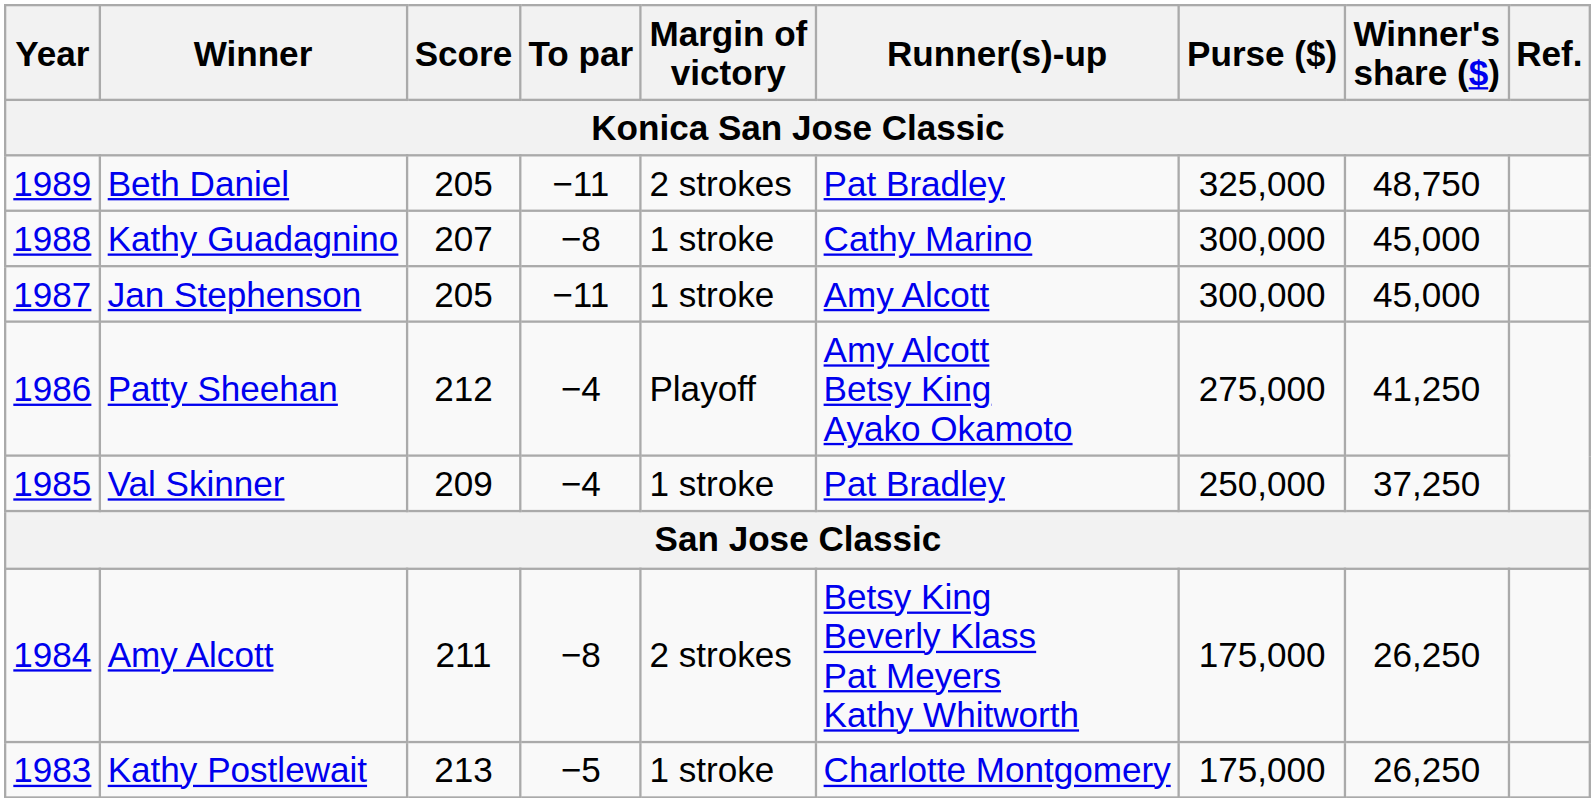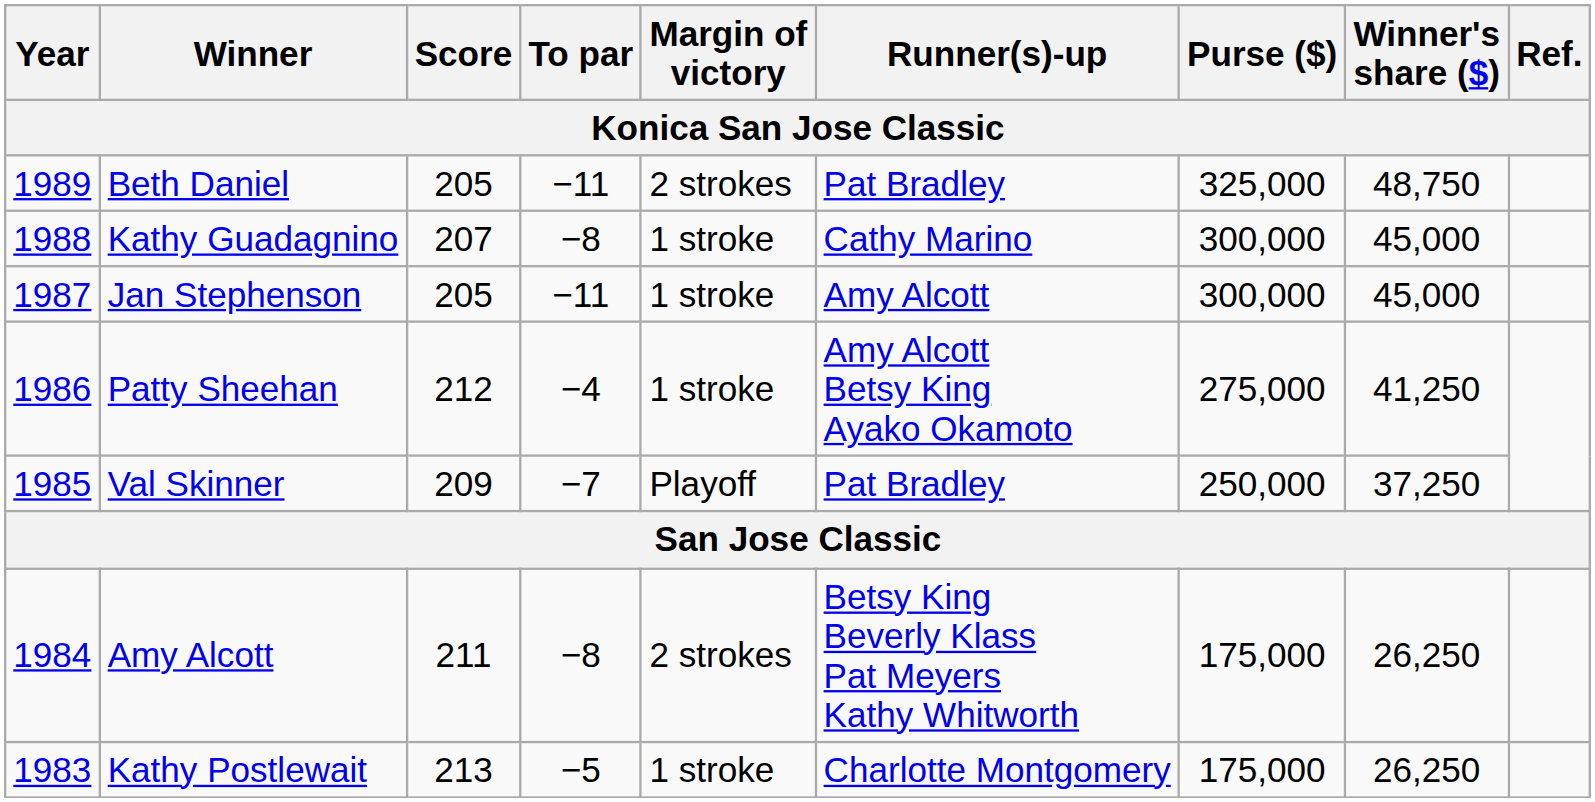Patty Sheehan | Margin of victory: Playoff -> 1 stroke
Val Skinner | To par: −4 -> −7
Val Skinner | Margin of victory: 1 stroke -> Playoff
